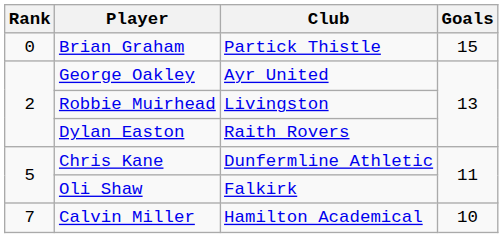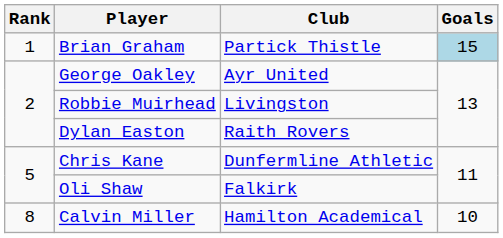Brian Graham | Rank: 0 -> 1
Brian Graham | Goals: no background -> lightblue background
Calvin Miller | Rank: 7 -> 8
